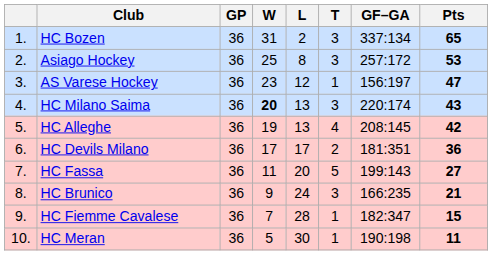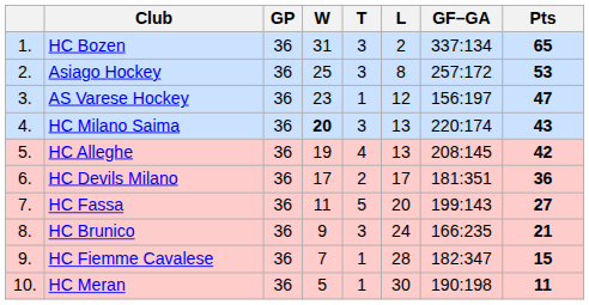columns swapped: T <-> L
